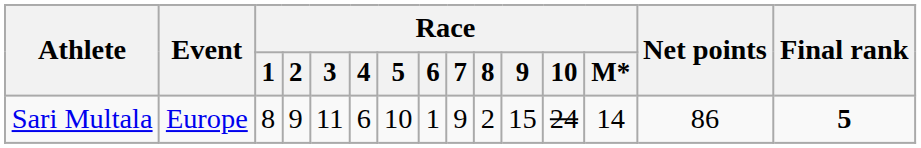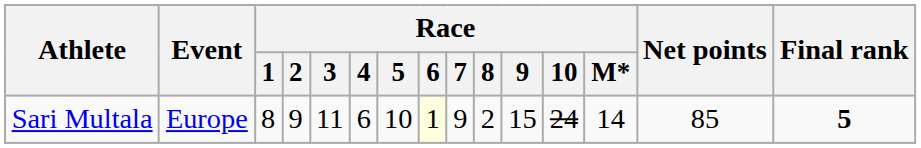Sari Multala | Race / 6: no background -> lightyellow background
Sari Multala | Net points: 86 -> 85
